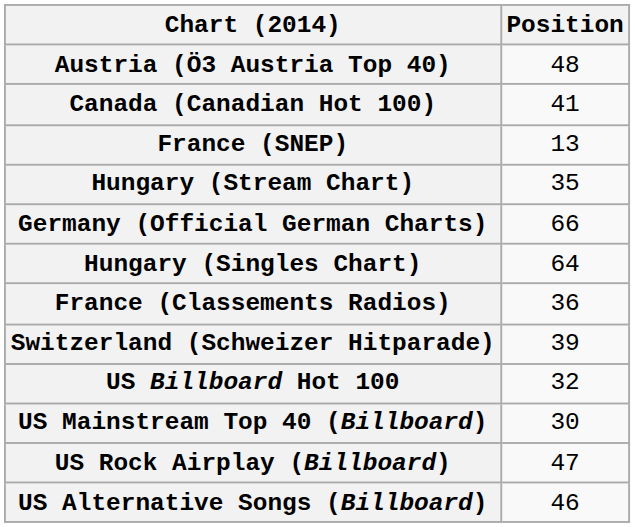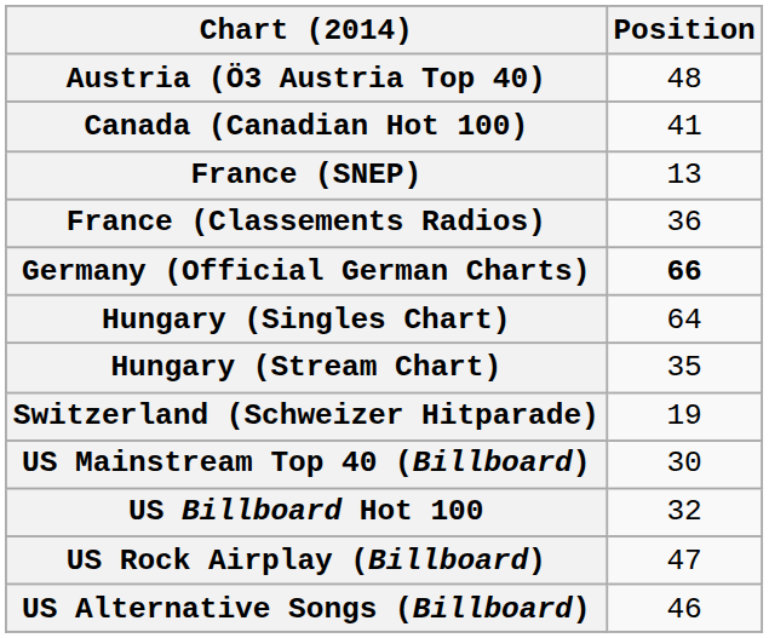rows swapped: France (Classements Radios) <-> Hungary (Stream Chart)
Germany (Official German Charts) | Position: normal -> bold
Switzerland (Schweizer Hitparade) | Position: 39 -> 19
rows swapped: US Billboard Hot 100 <-> US Mainstream Top 40 (Billboard)
